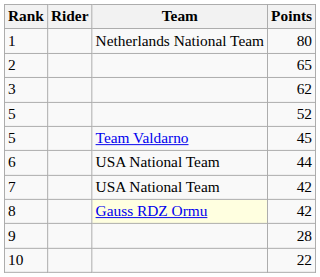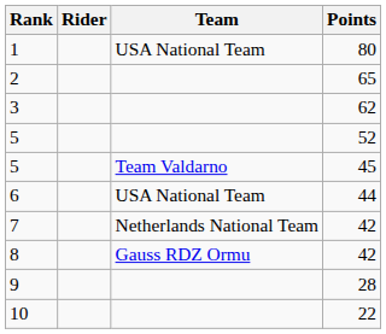1 | Team: Netherlands National Team -> USA National Team
7 | Team: USA National Team -> Netherlands National Team
8 | Team: lightyellow background -> no background
